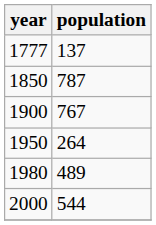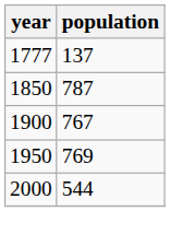1950 | population: 264 -> 769
- row: 1980 | 489
